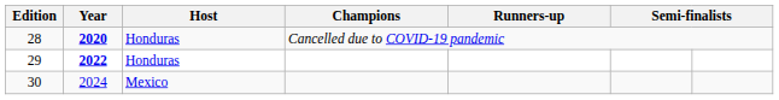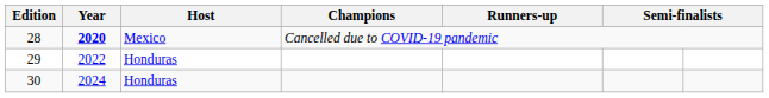28 | Host: Honduras -> Mexico
29 | Year: bold -> normal
30 | Host: Mexico -> Honduras
